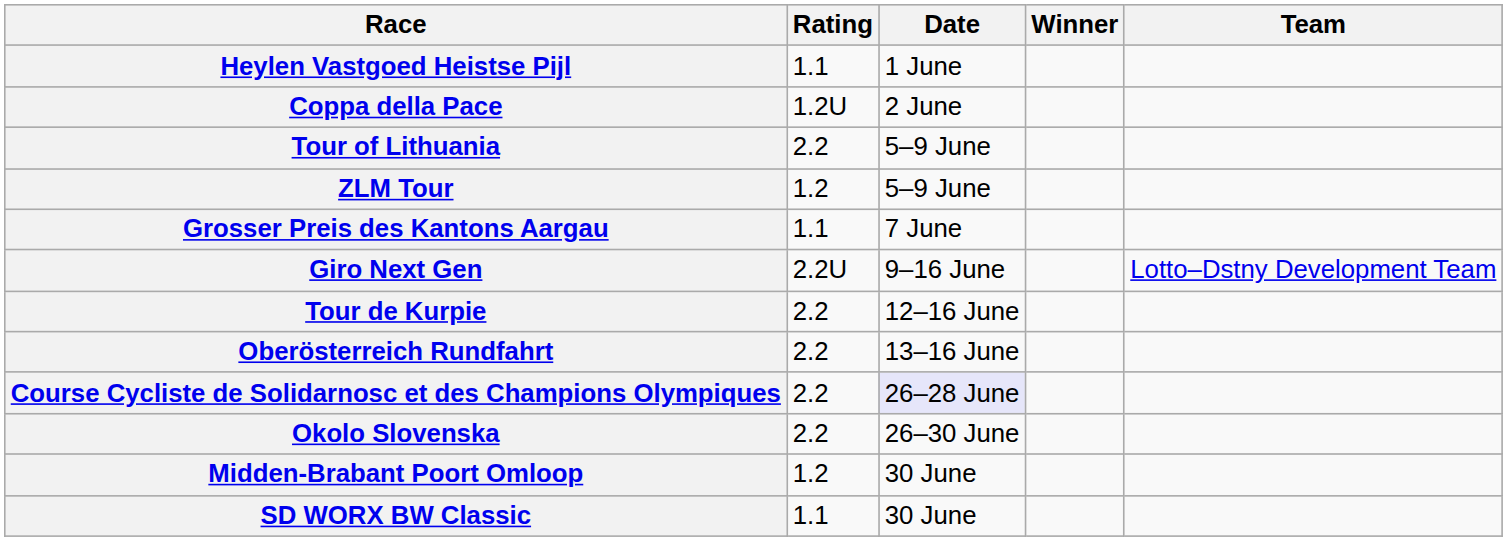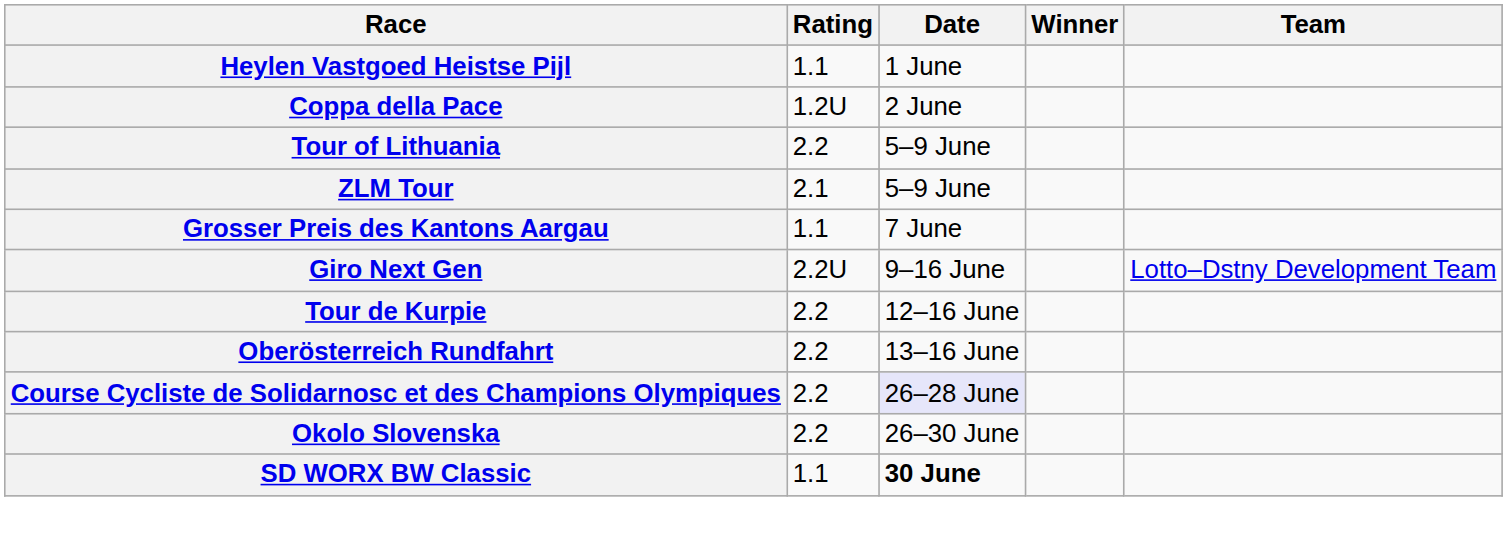ZLM Tour | Rating: 1.2 -> 2.1
- row: Midden-Brabant Poort Omloop | 1.2 | 30 June
SD WORX BW Classic | Date: normal -> bold
